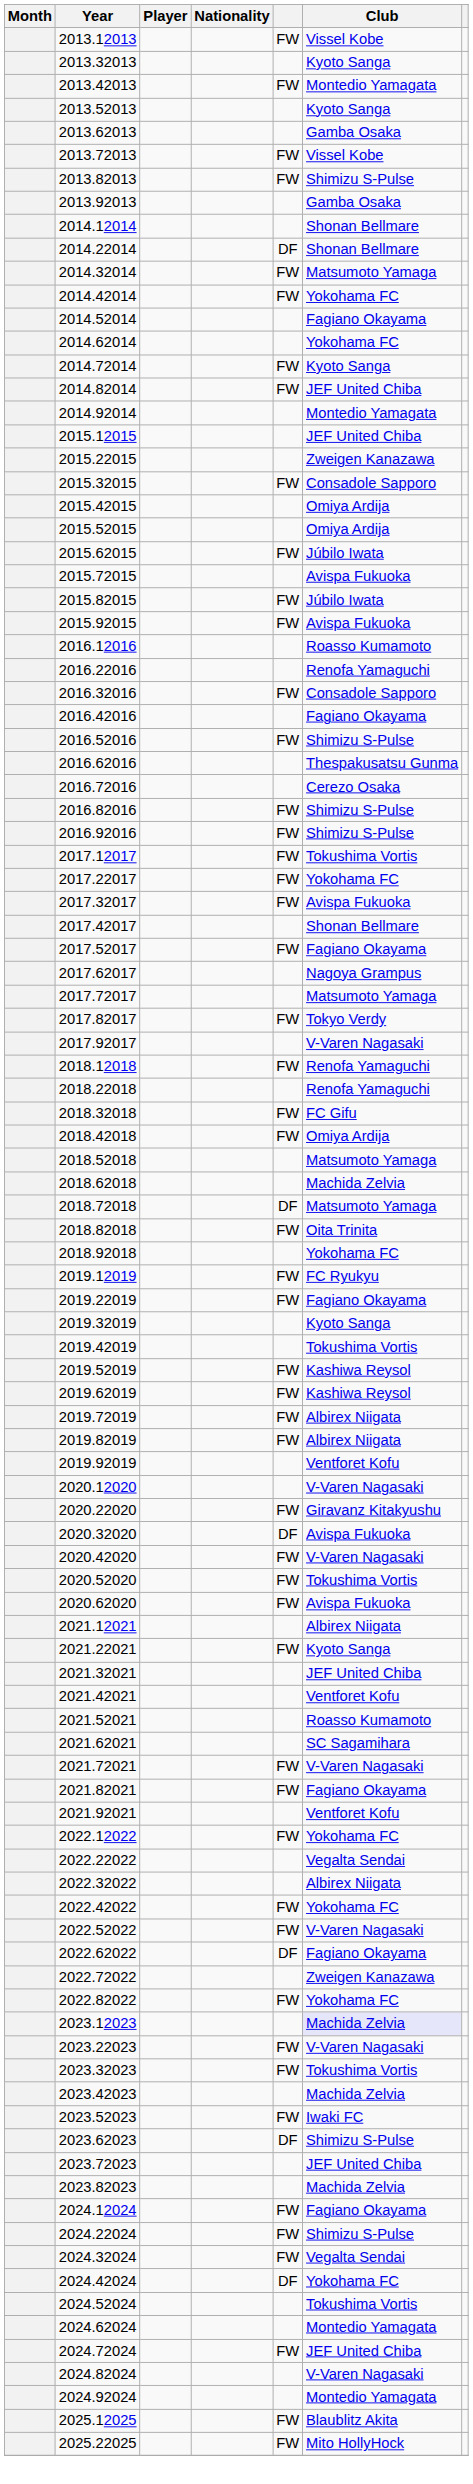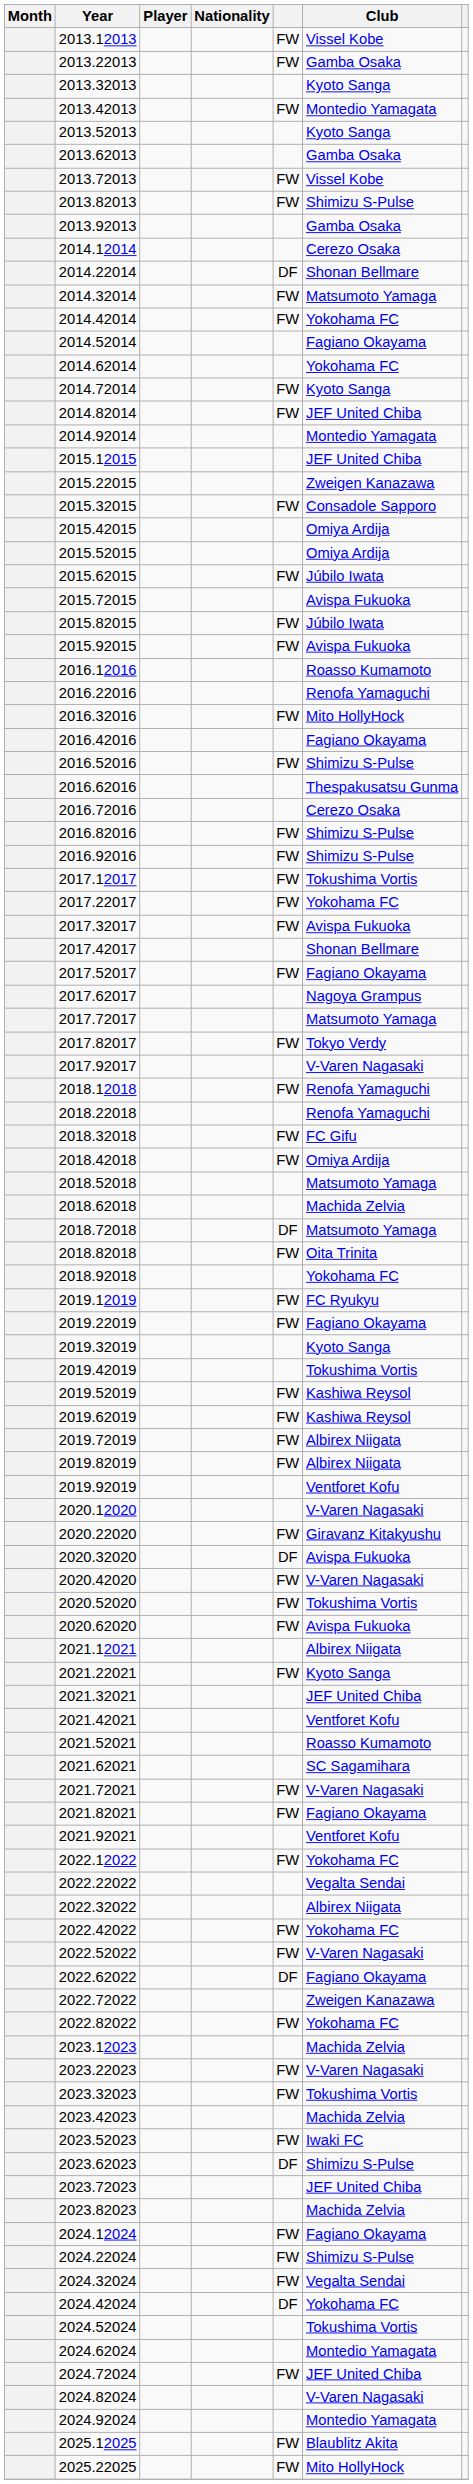+ row: 2013.22013 | FW | Gamba Osaka
2014.12014 | Club: Shonan Bellmare -> Cerezo Osaka
2016.32016 | Club: Consadole Sapporo -> Mito HollyHock
2023.12023 | Club: lavender background -> no background
